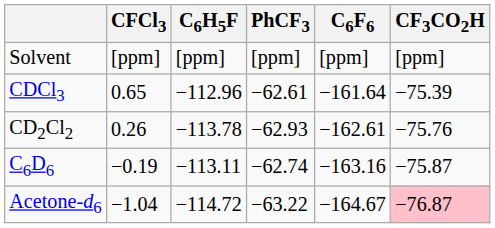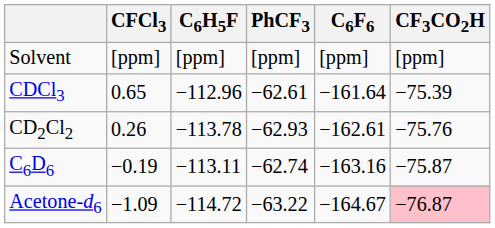Acetone-d6 | CFCl3: −1.04 -> −1.09
